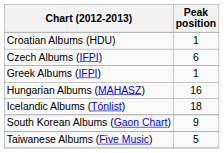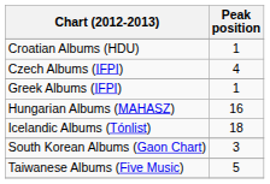Czech Albums (IFPI) | Peak position: 6 -> 4
South Korean Albums (Gaon Chart) | Peak position: 9 -> 3
